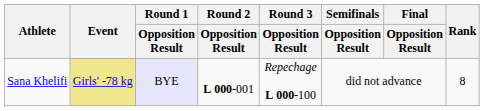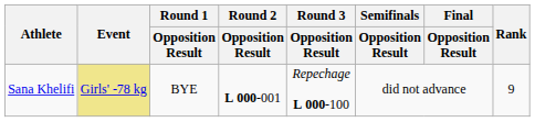Sana Khelifi | Round 1 / Opposition Result: lavender background -> no background
Sana Khelifi | Rank: 8 -> 9
